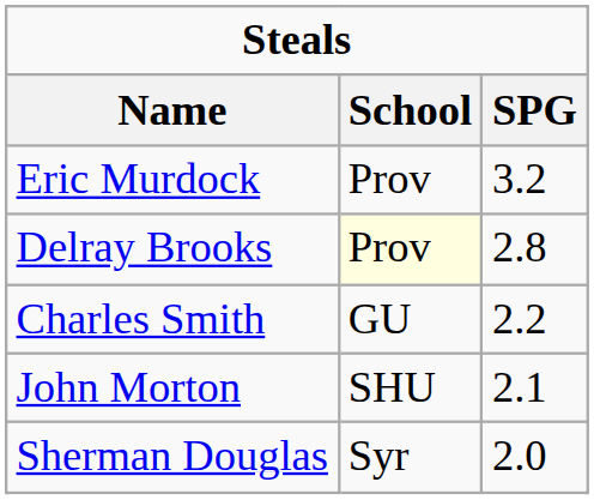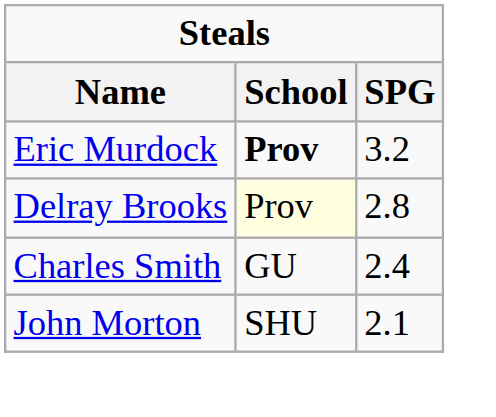Eric Murdock | School: normal -> bold
Charles Smith | SPG: 2.2 -> 2.4
- row: Sherman Douglas | Syr | 2.0
